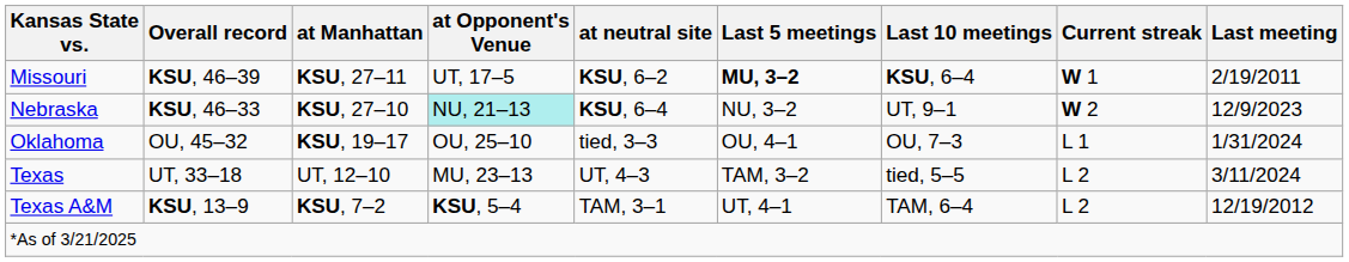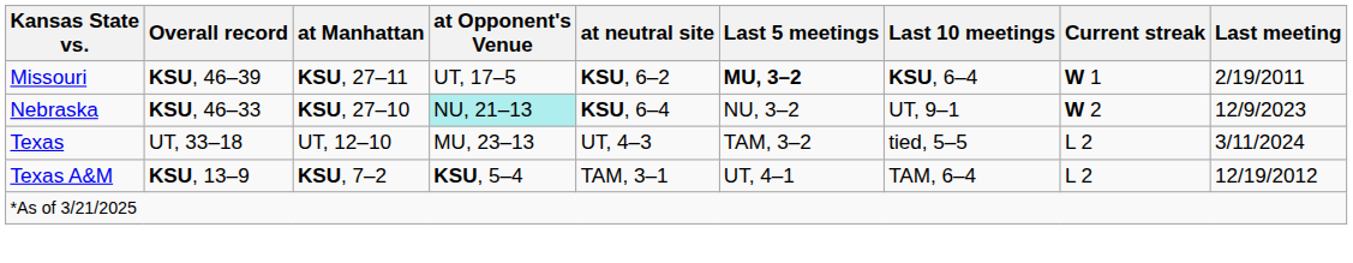- row: Oklahoma | OU, 45–32 | KSU, 19–17 | OU, 25–10 | tied, 3–3 | OU, 4–1 | OU, 7–3 | L 1 | 1/31/2024
